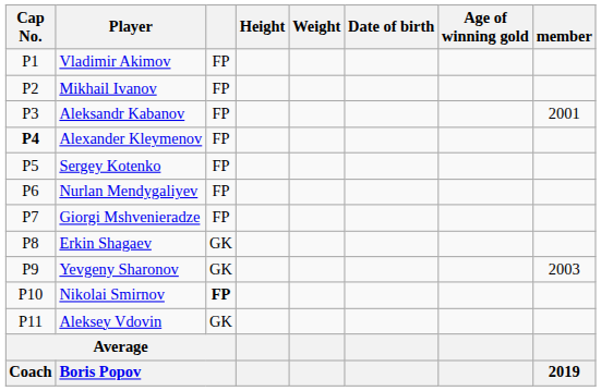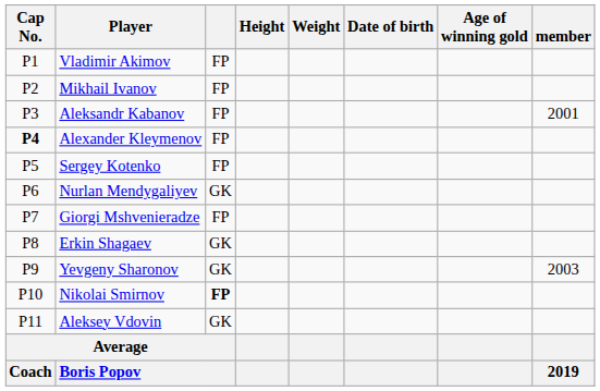Nurlan Mendygaliyev | column 3: FP -> GK
